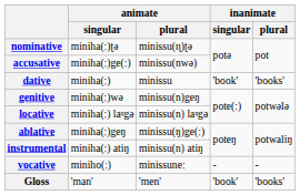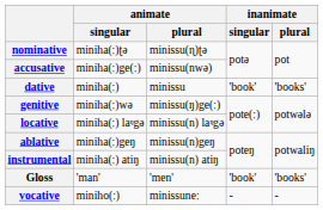genitive | animate / plural: minissu(n)geŋ -> minissu(ŋ)ge(ː)
ablative | animate / plural: minissu(ŋ)ge(ː) -> minissu(n)geŋ
rows swapped: vocative <-> Gloss
